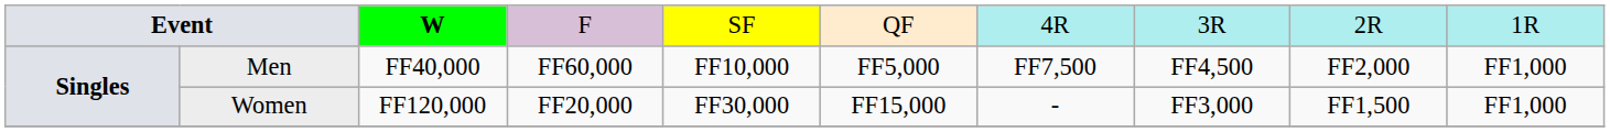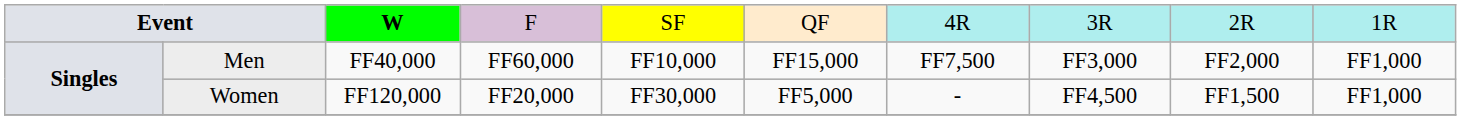Men | column 6: FF5,000 -> FF15,000
Men | column 8: FF4,500 -> FF3,000
Women | column 6: FF15,000 -> FF5,000
Women | column 8: FF3,000 -> FF4,500
